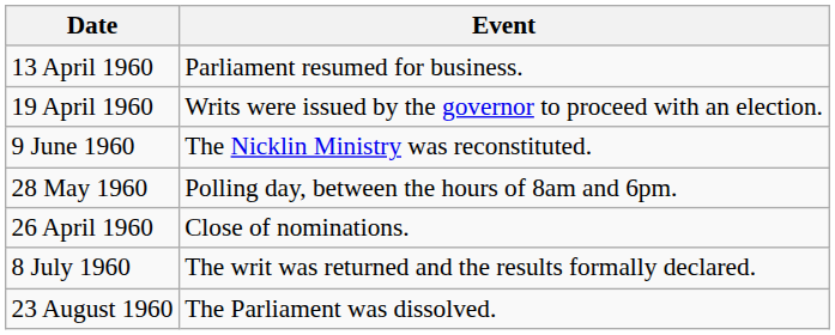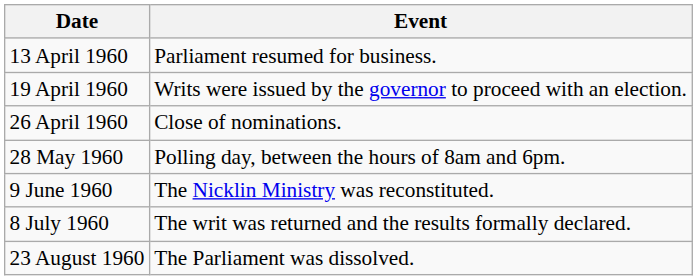rows swapped: 26 April 1960 <-> 9 June 1960
